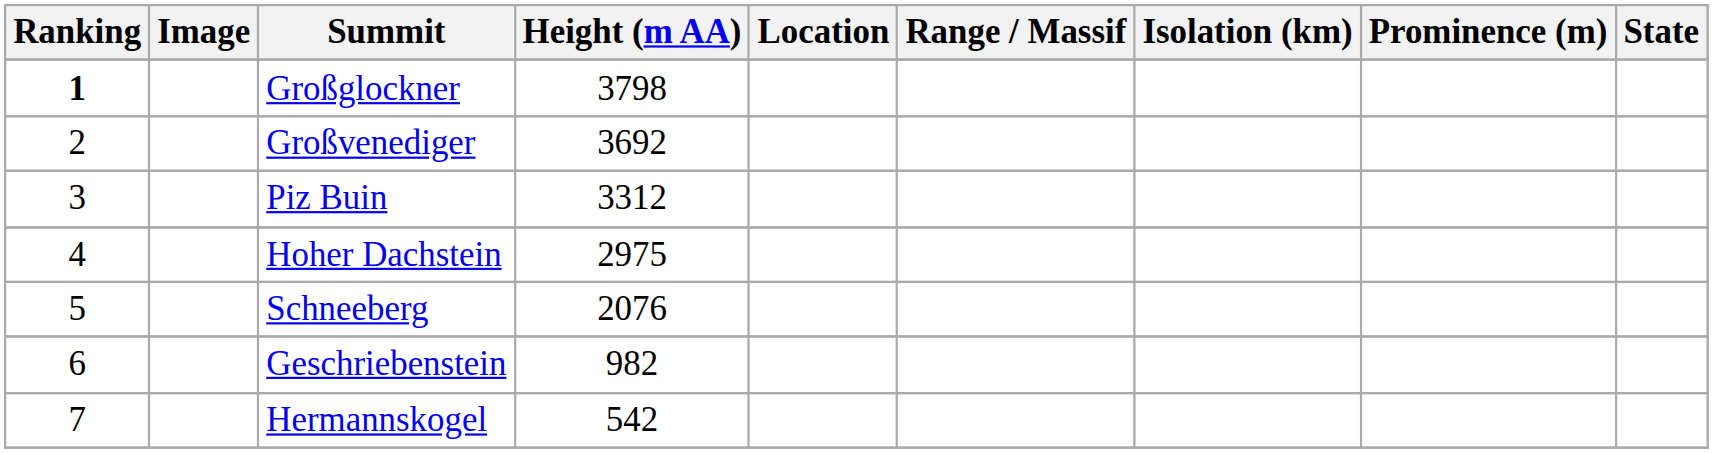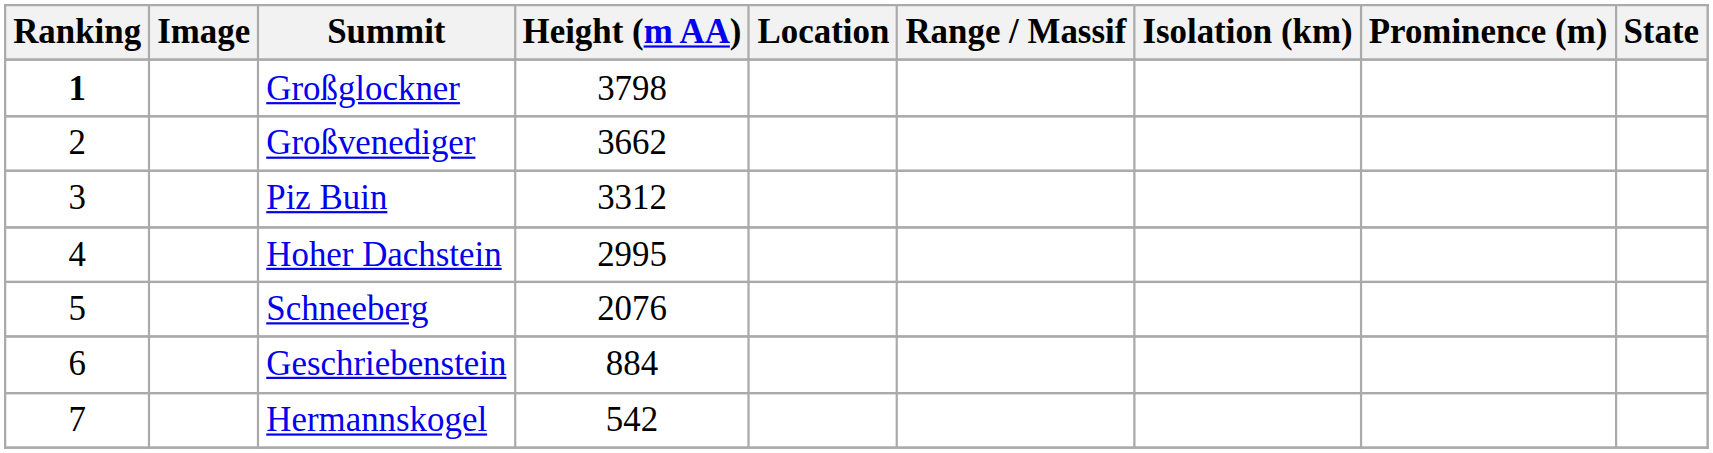Großvenediger | Height (m AA): 3692 -> 3662
Hoher Dachstein | Height (m AA): 2975 -> 2995
Geschriebenstein | Height (m AA): 982 -> 884
